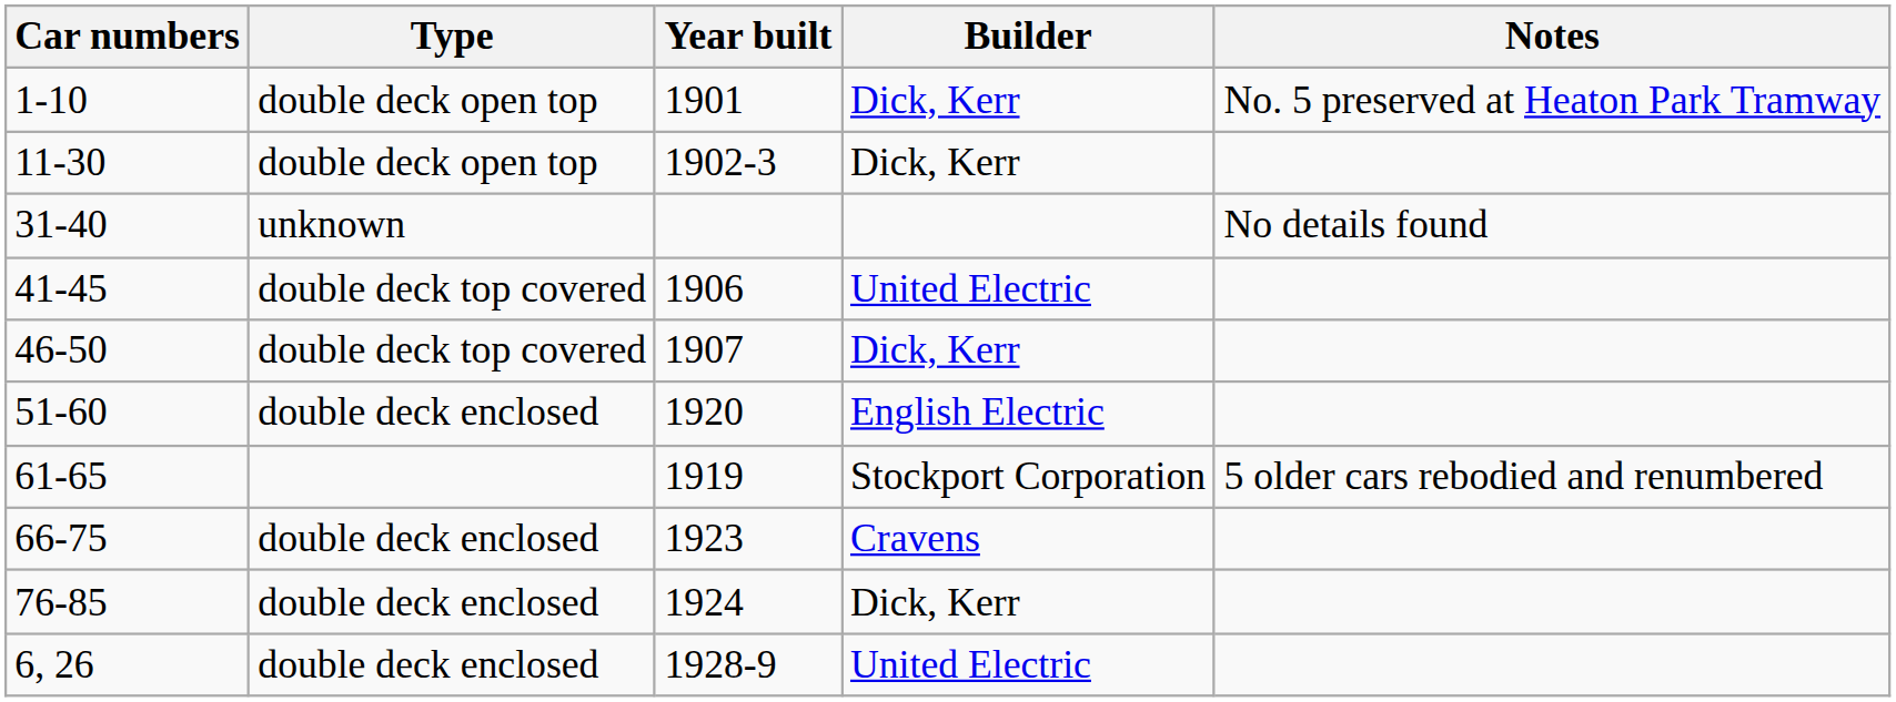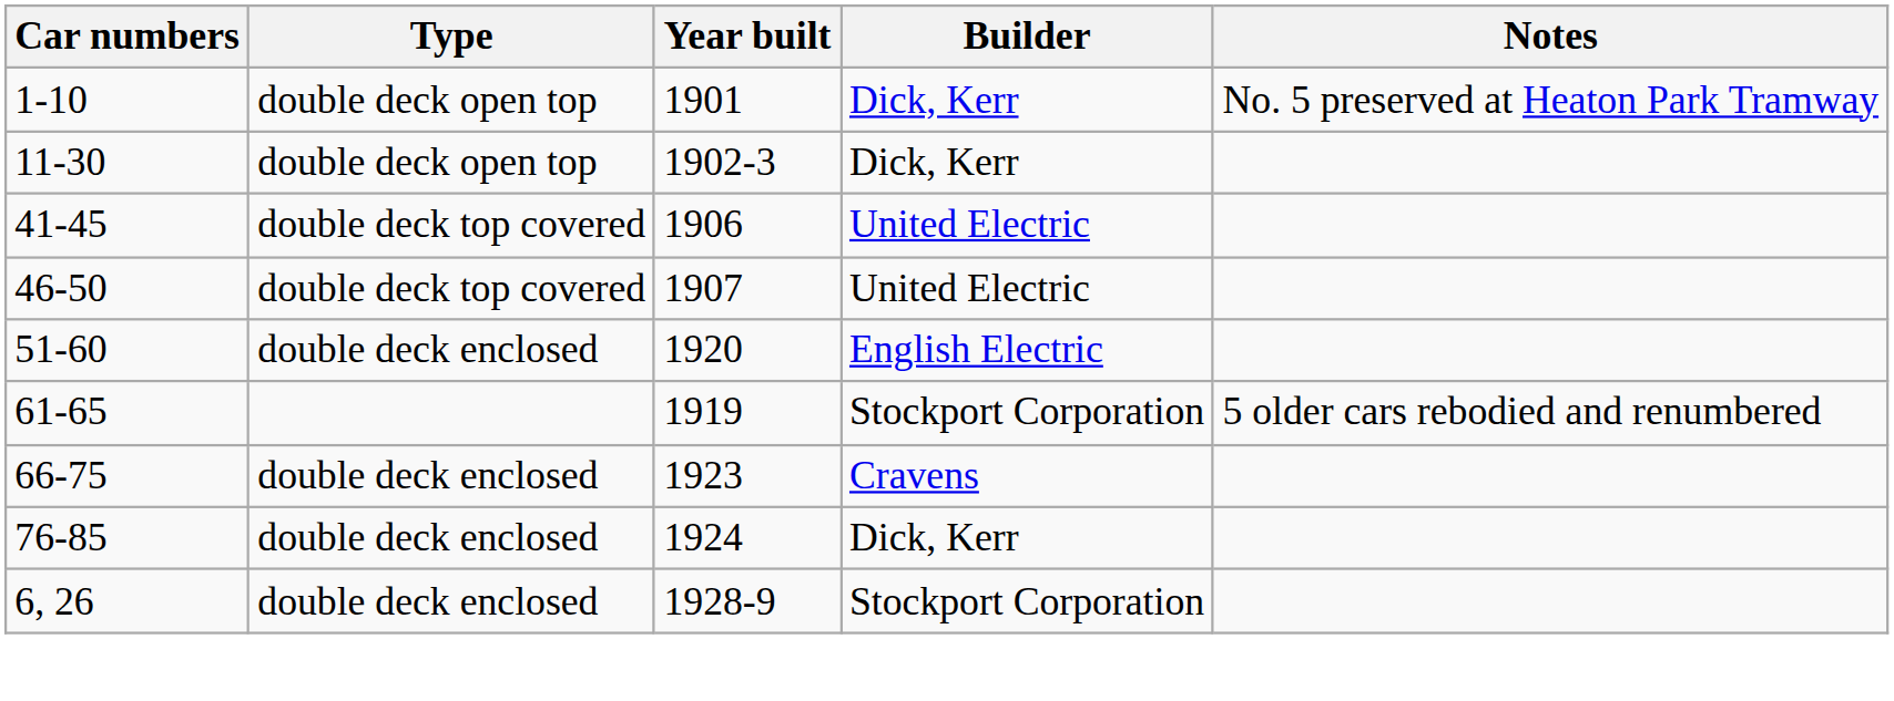- row: 31-40 | unknown | No details found
46-50 | Builder: Dick, Kerr -> United Electric
6, 26 | Builder: United Electric -> Stockport Corporation
